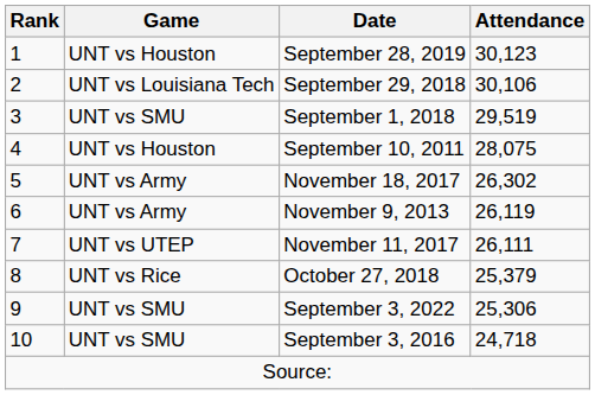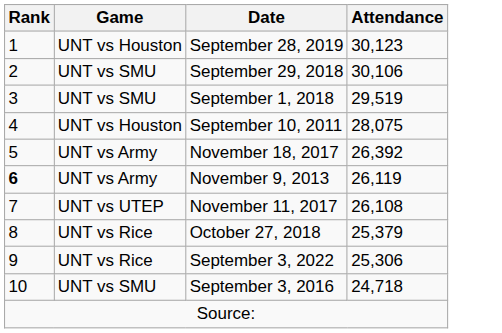September 29, 2018 | Game: UNT vs Louisiana Tech -> UNT vs SMU
November 18, 2017 | Attendance: 26,302 -> 26,392
November 9, 2013 | Rank: normal -> bold
November 11, 2017 | Attendance: 26,111 -> 26,108
September 3, 2022 | Game: UNT vs SMU -> UNT vs Rice
